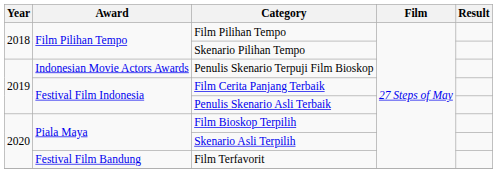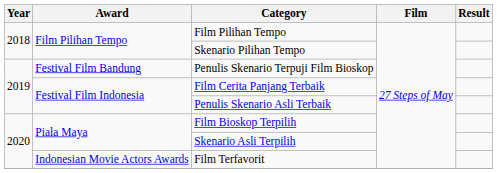Penulis Skenario Terpuji Film Bioskop | Award: Indonesian Movie Actors Awards -> Festival Film Bandung
Film Terfavorit | Award: Festival Film Bandung -> Indonesian Movie Actors Awards
